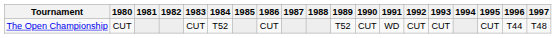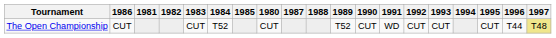columns swapped: 1980 <-> 1986
The Open Championship | 1997: no background -> khaki background
